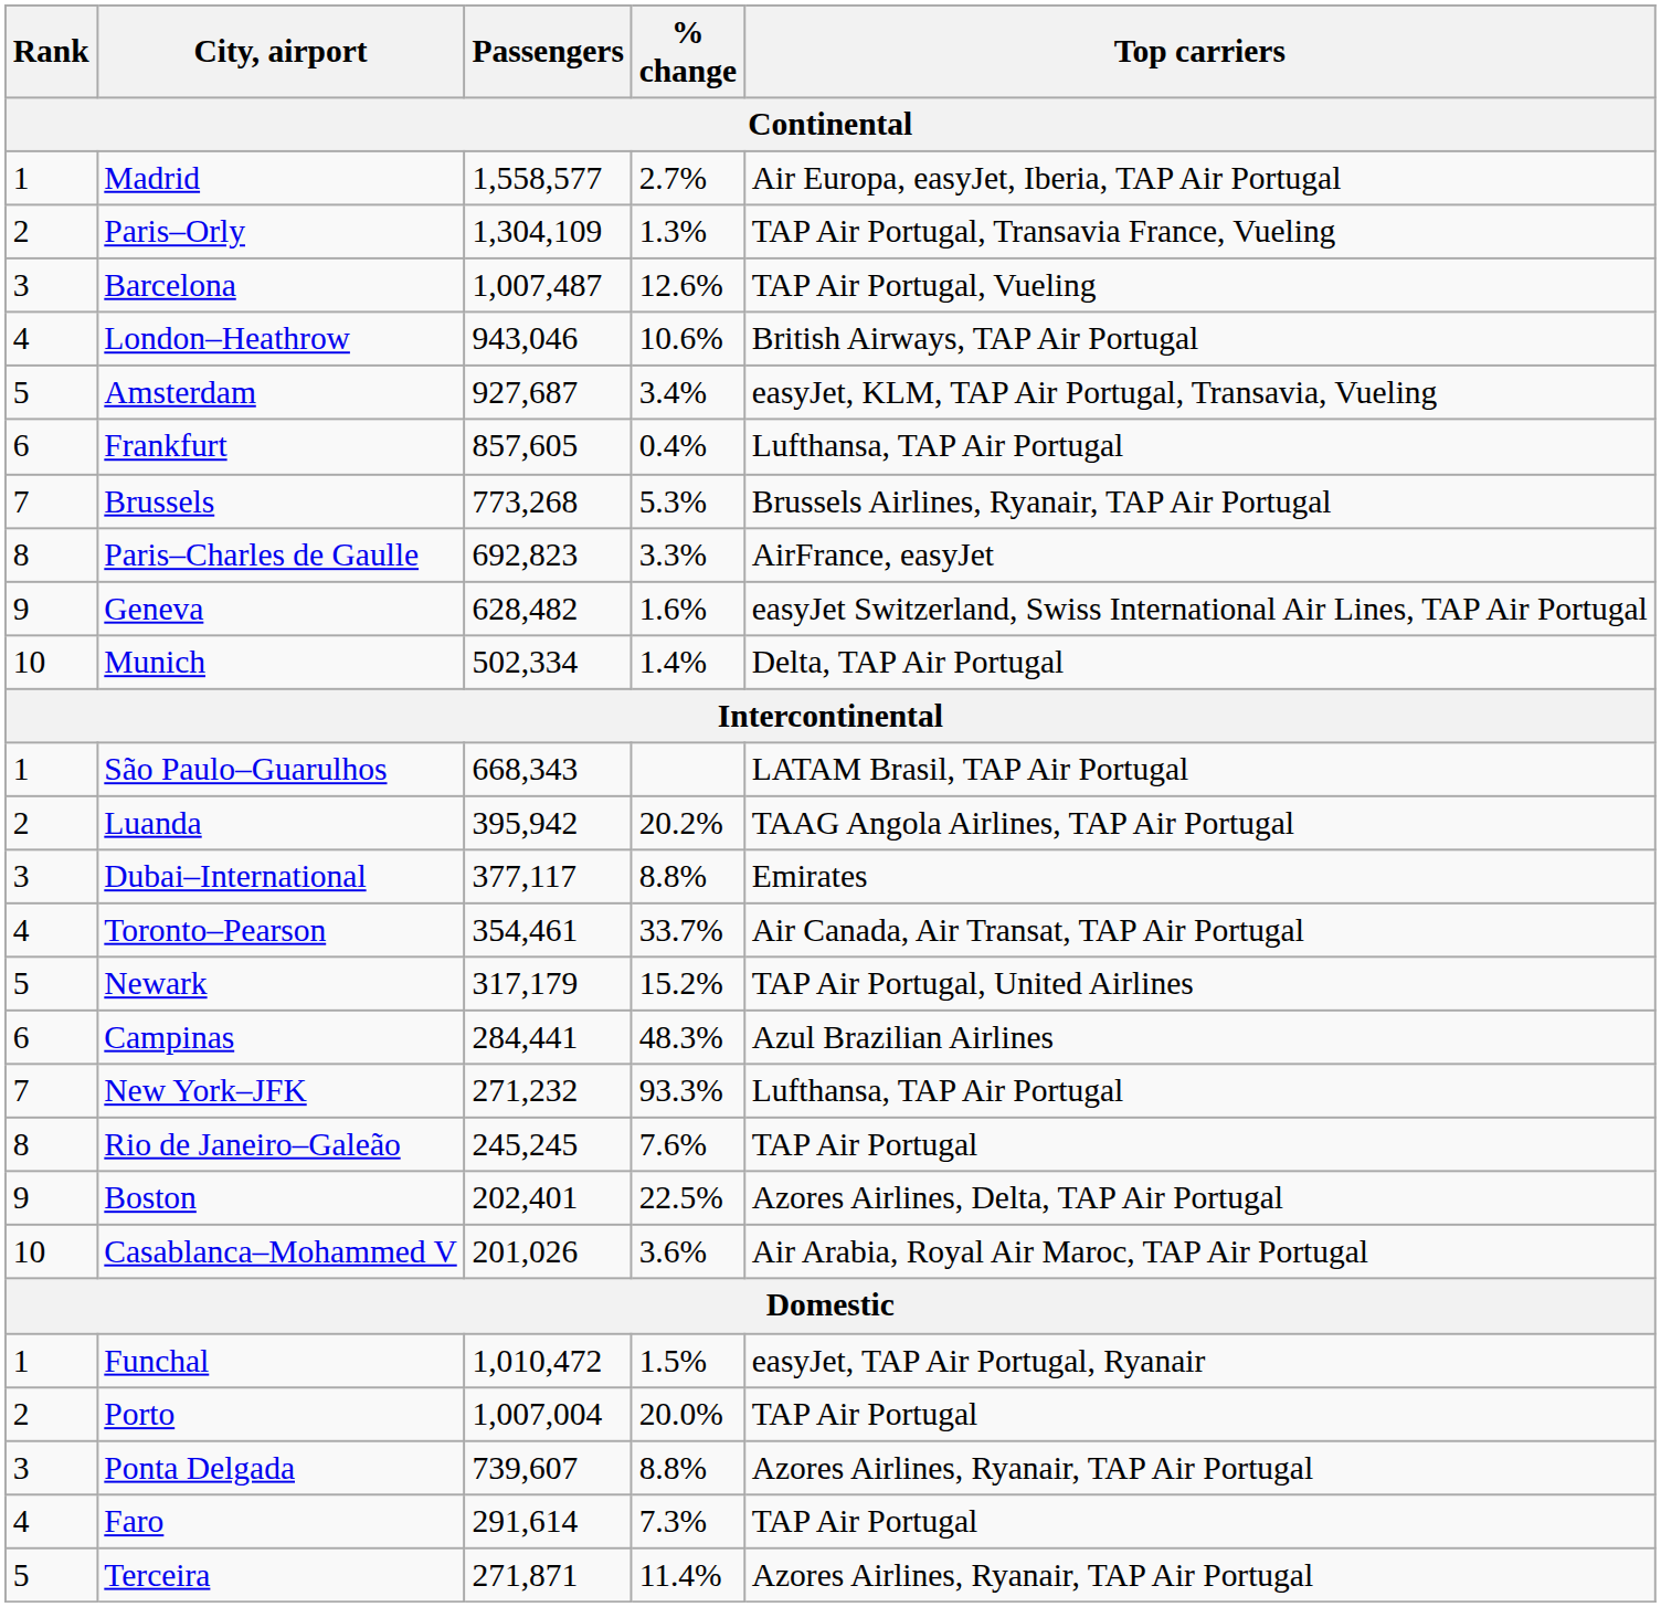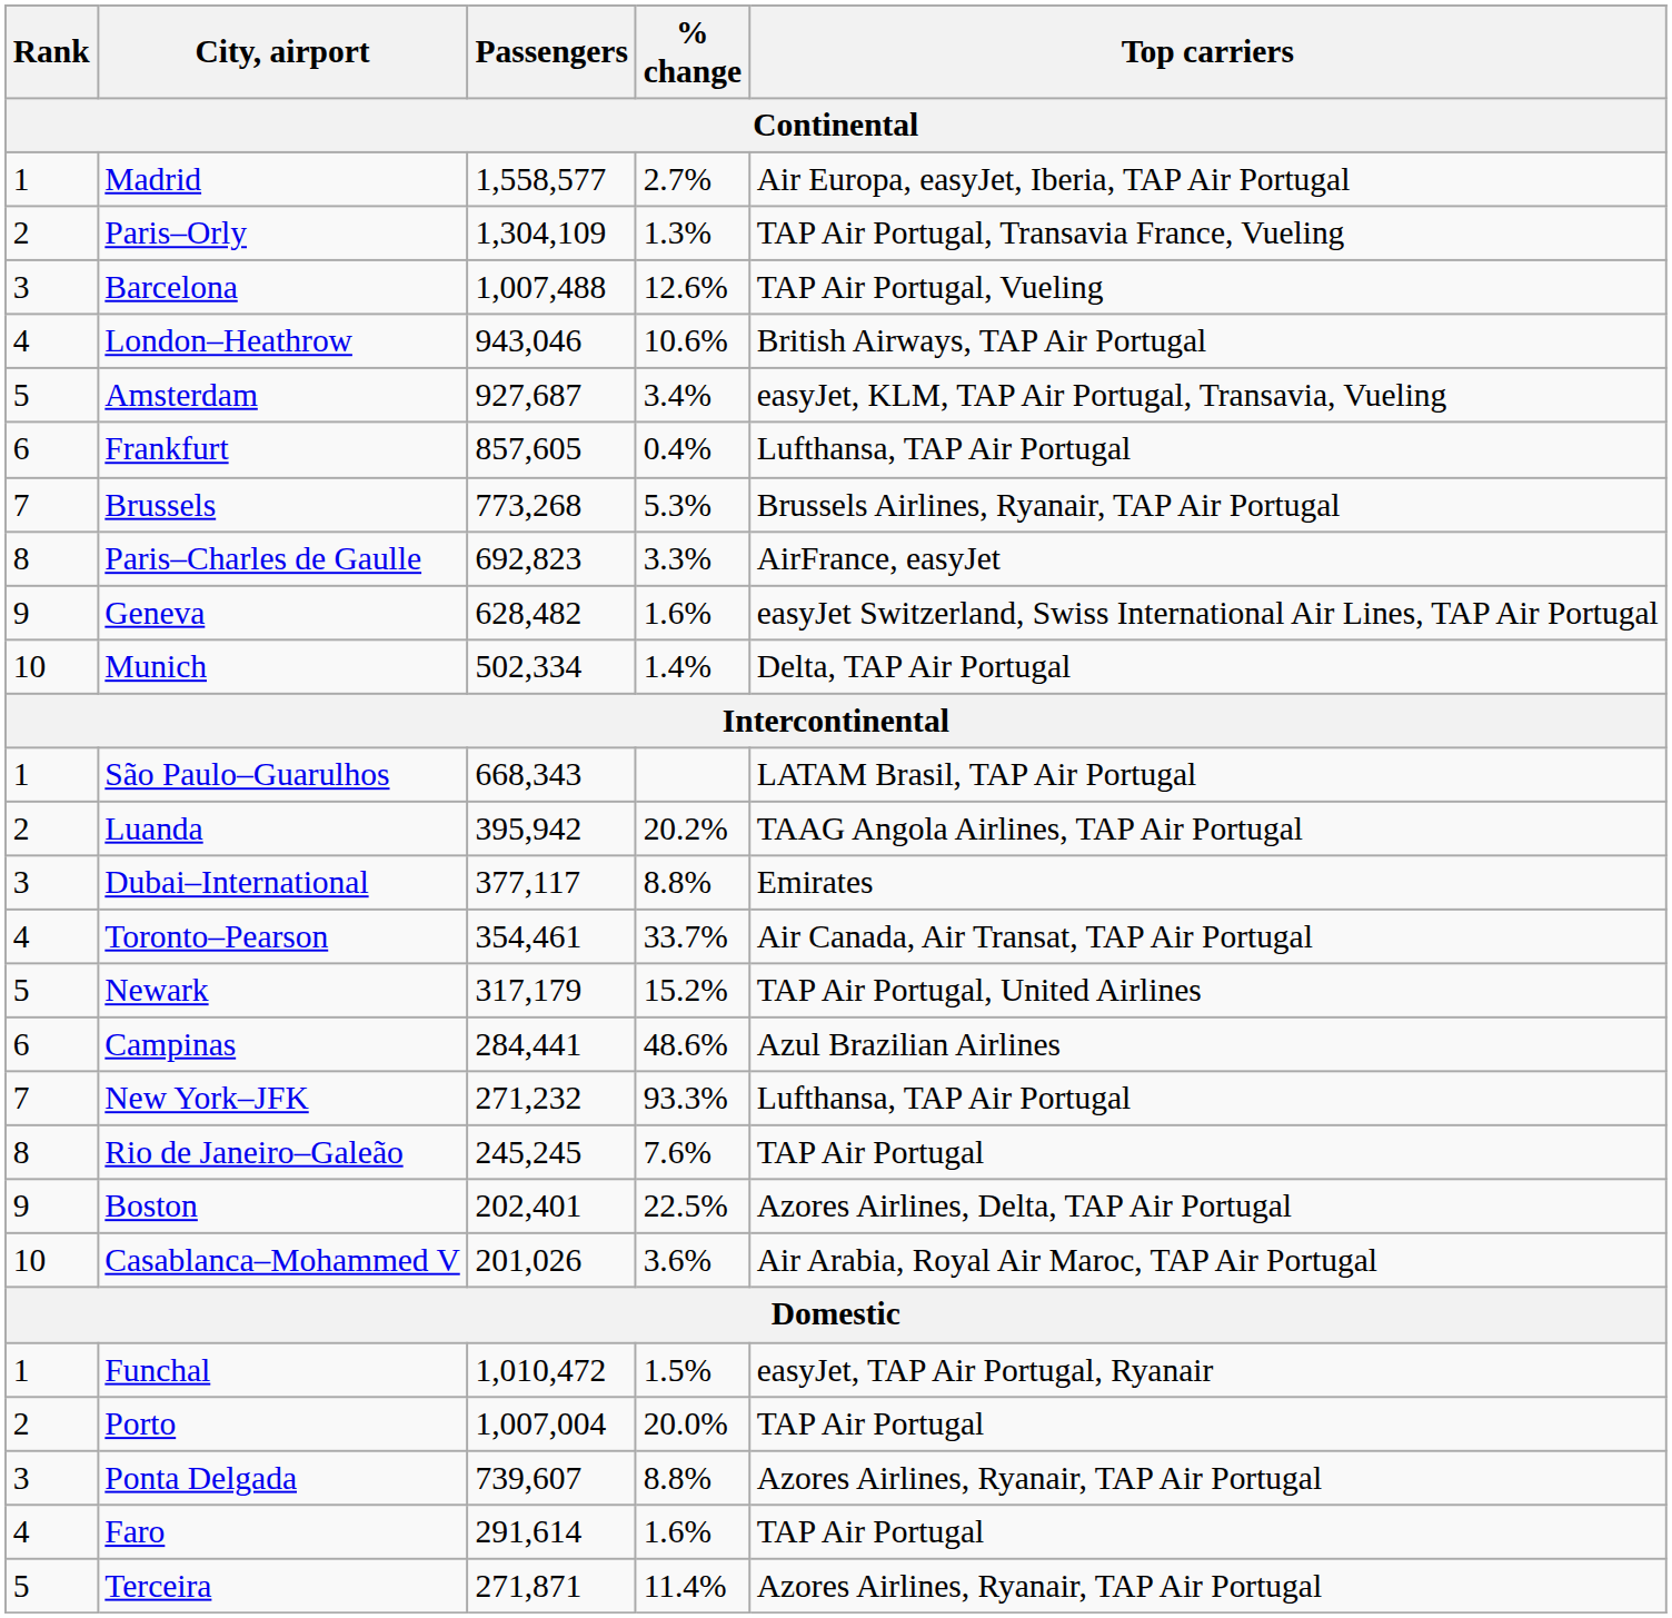Barcelona | Passengers: 1,007,487 -> 1,007,488
Campinas | % change: 48.3% -> 48.6%
Faro | % change: 7.3% -> 1.6%
